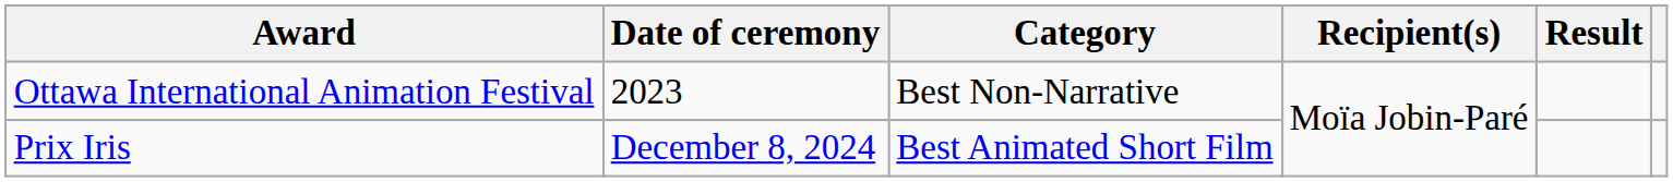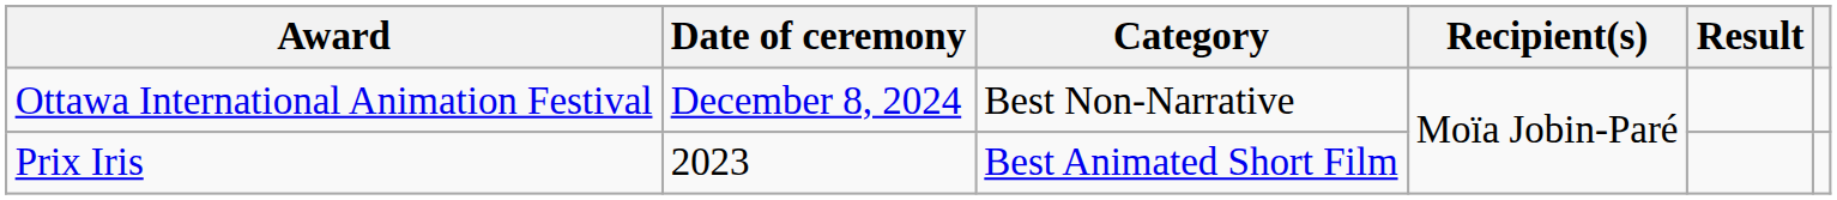Ottawa International Animation Festival | Date of ceremony: 2023 -> December 8, 2024
Prix Iris | Date of ceremony: December 8, 2024 -> 2023
